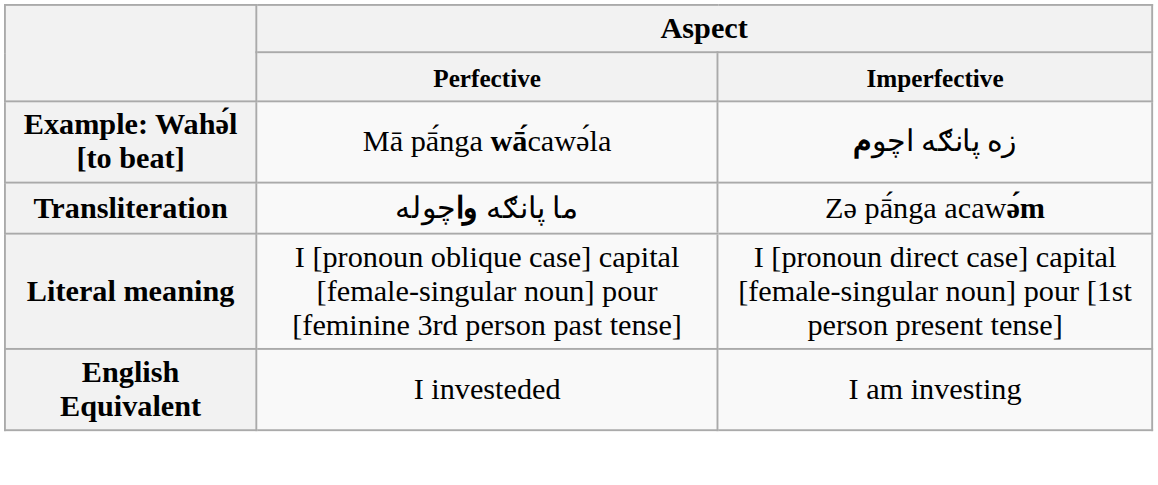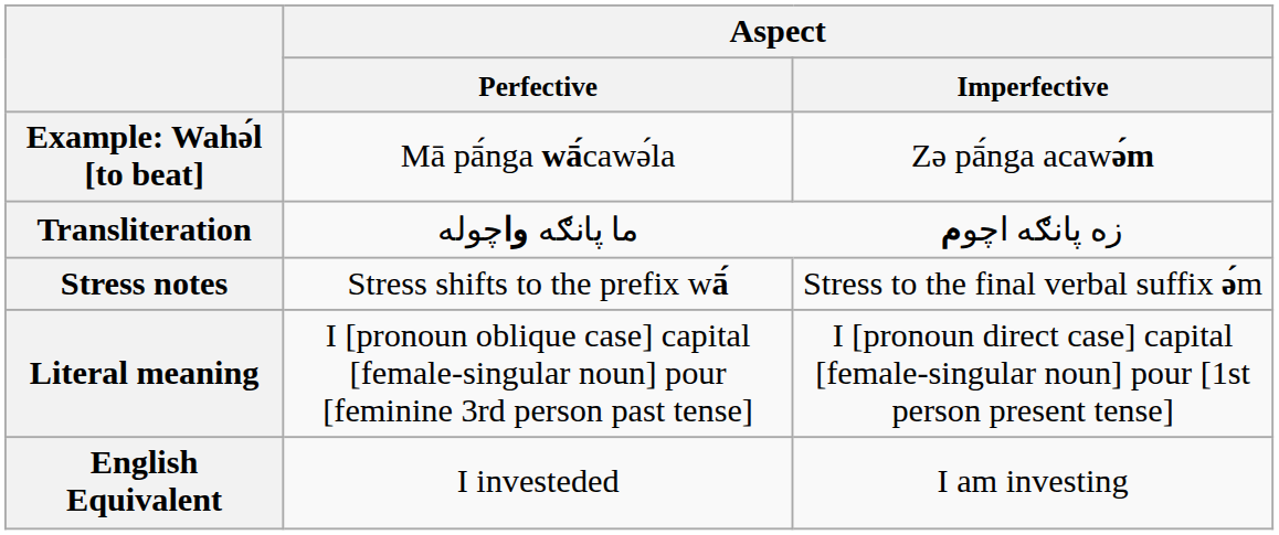Example: Wahə́l [to beat] | Aspect / Imperfective: زه پانګه اچوم -> Zə pā́nga acawə́m
Transliteration | Aspect / Imperfective: Zə pā́nga acawə́m -> زه پانګه اچوم
+ row: Stress notes | Stress shifts to the prefix wā́ | Stress to the final verbal suffix ə́m
